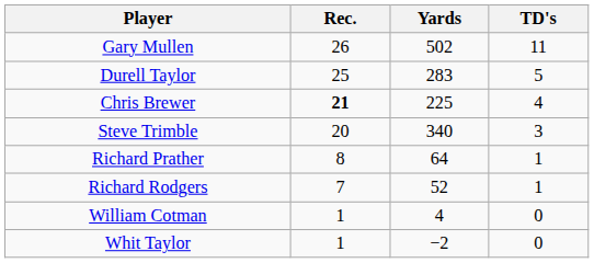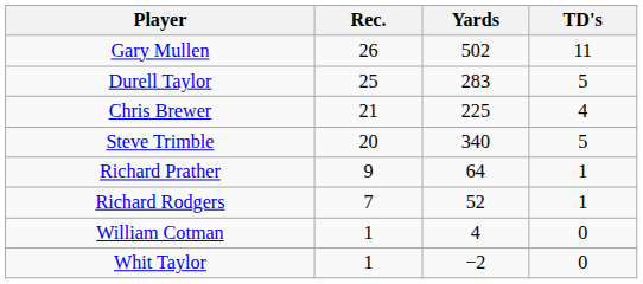Chris Brewer | Rec.: bold -> normal
Steve Trimble | TD's: 3 -> 5
Richard Prather | Rec.: 8 -> 9
